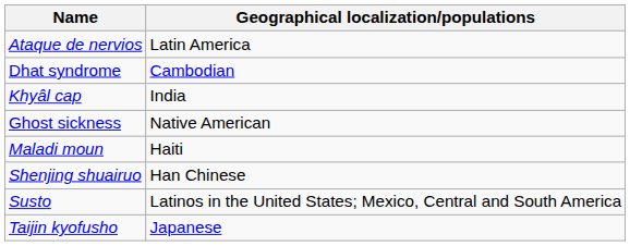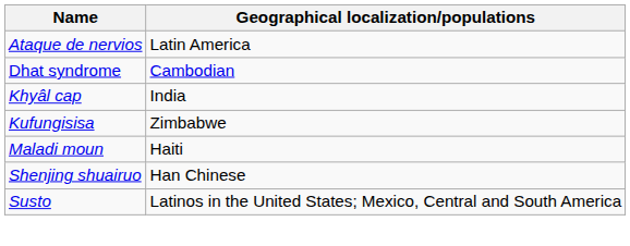- row: Ghost sickness | Native American
+ row: Kufungisisa | Zimbabwe
- row: Taijin kyofusho | Japanese
